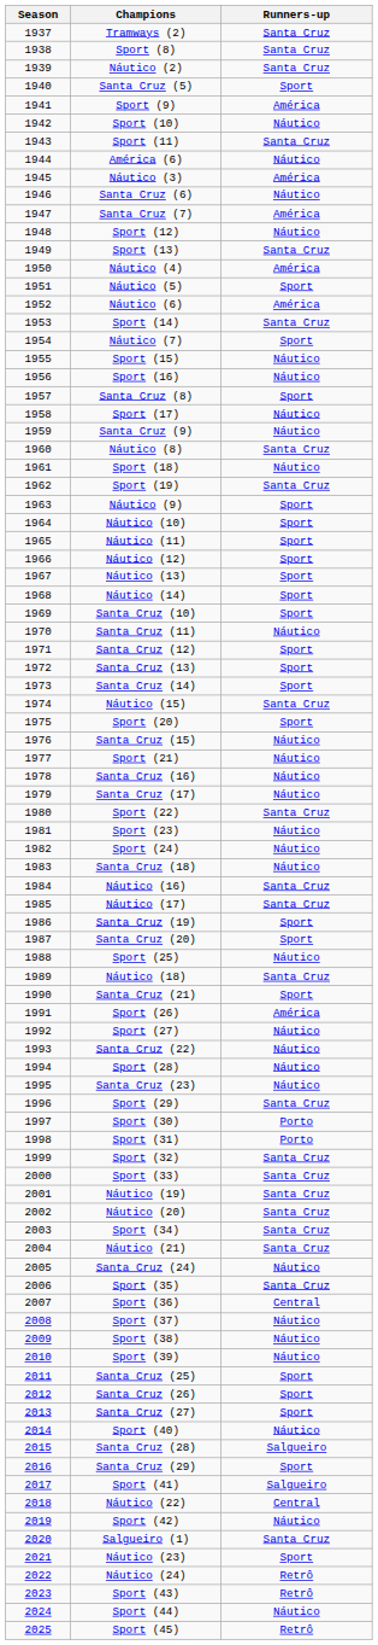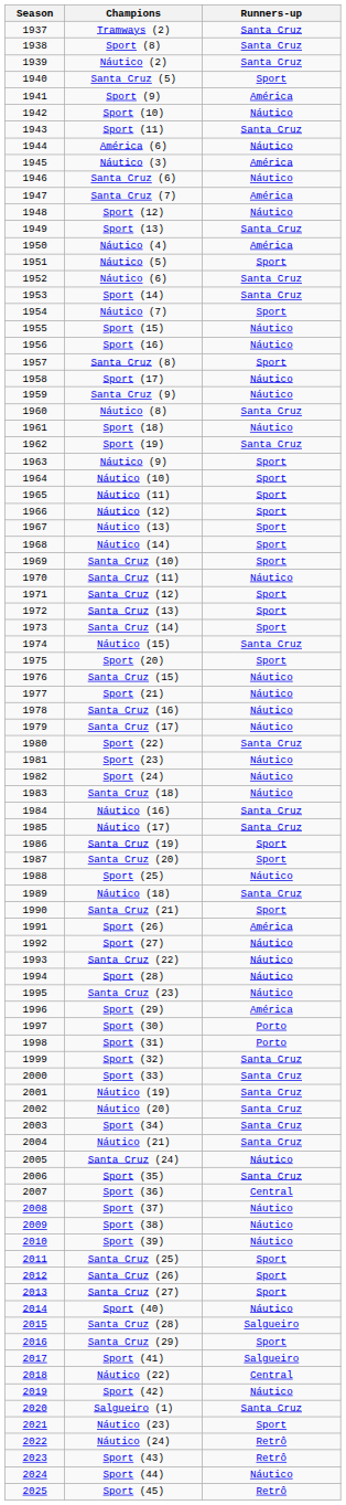Náutico (6) | Runners-up: América -> Santa Cruz
Sport (29) | Runners-up: Santa Cruz -> América
